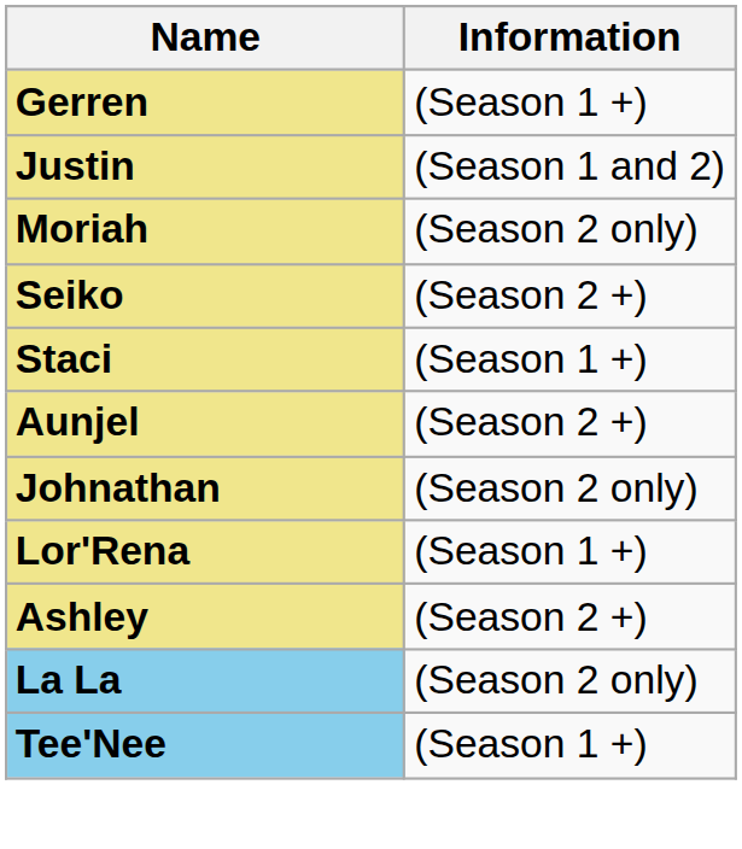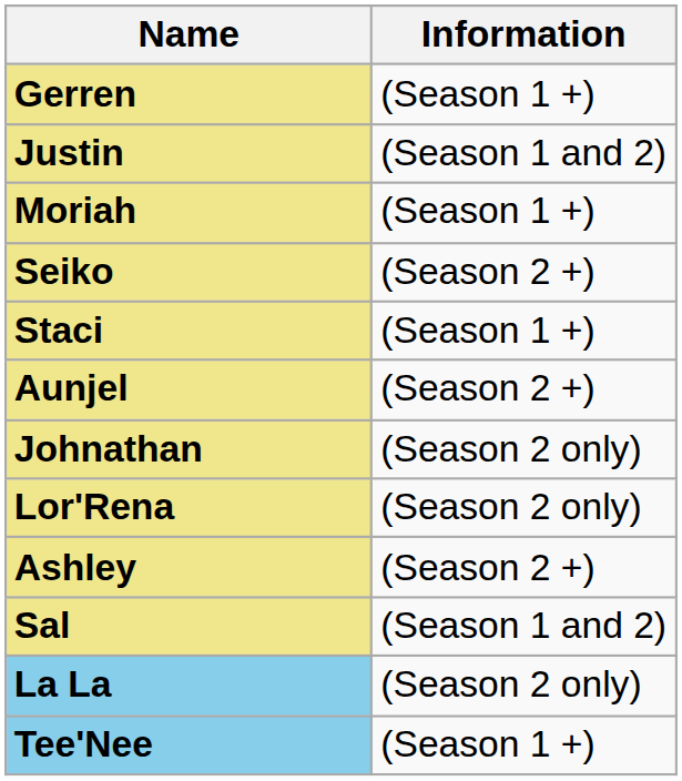Moriah | Information: (Season 2 only) -> (Season 1 +)
Lor'Rena | Information: (Season 1 +) -> (Season 2 only)
+ row: Sal | (Season 1 and 2)
